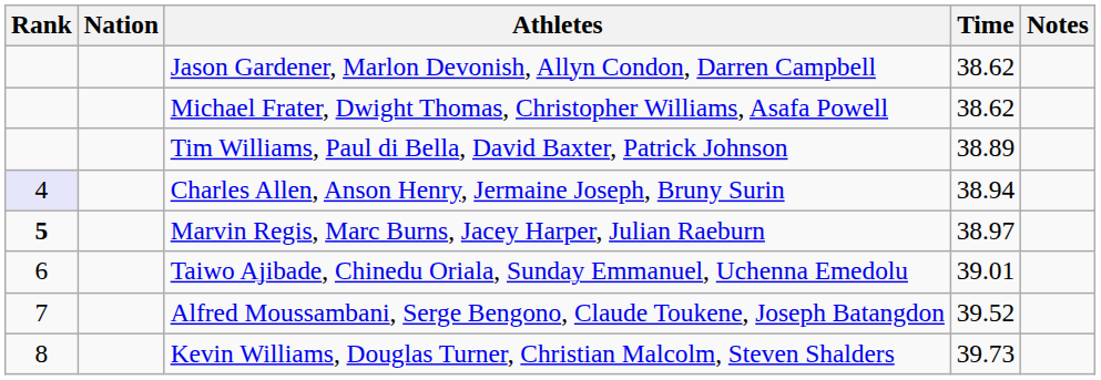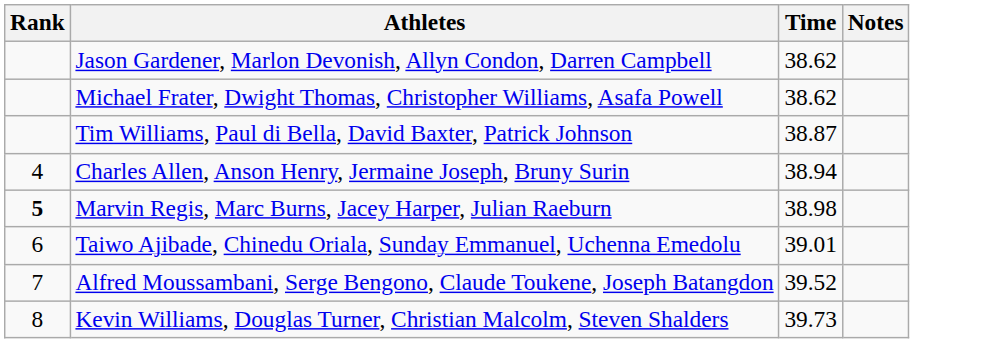- column: Nation
Tim Williams, Paul di Bella, David Baxter, Patrick Johnson | Time: 38.89 -> 38.87
Charles Allen, Anson Henry, Jermaine Joseph, Bruny Surin | Rank: lavender background -> no background
Marvin Regis, Marc Burns, Jacey Harper, Julian Raeburn | Time: 38.97 -> 38.98
